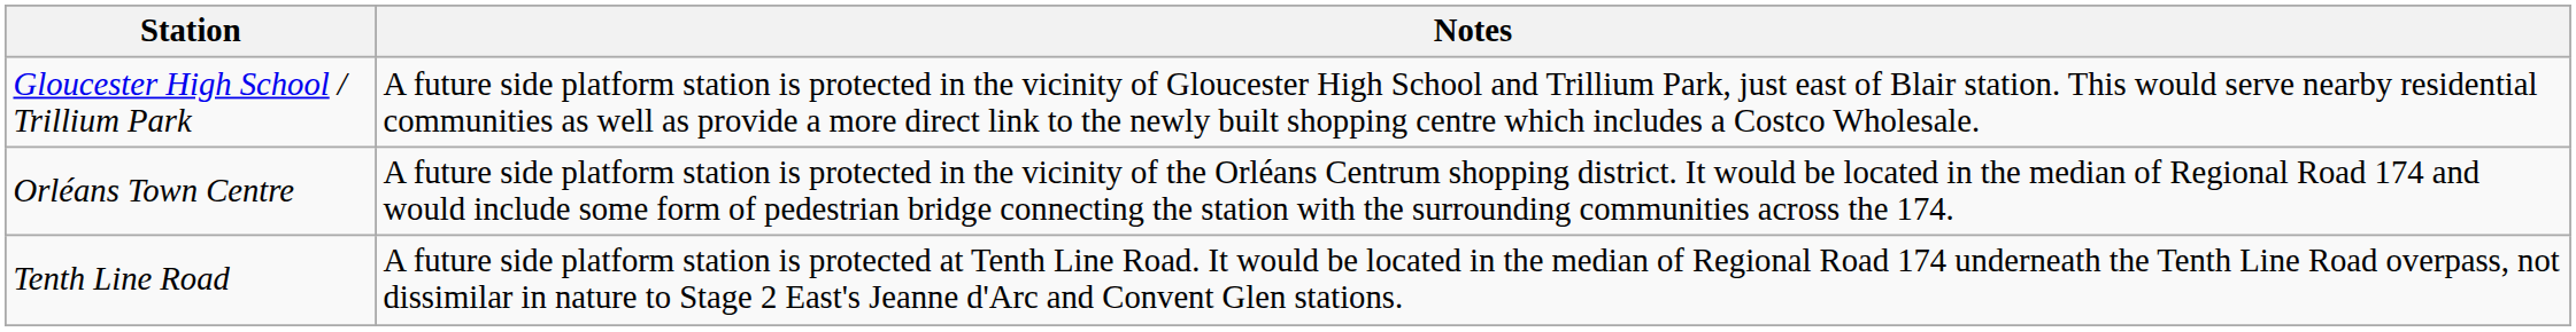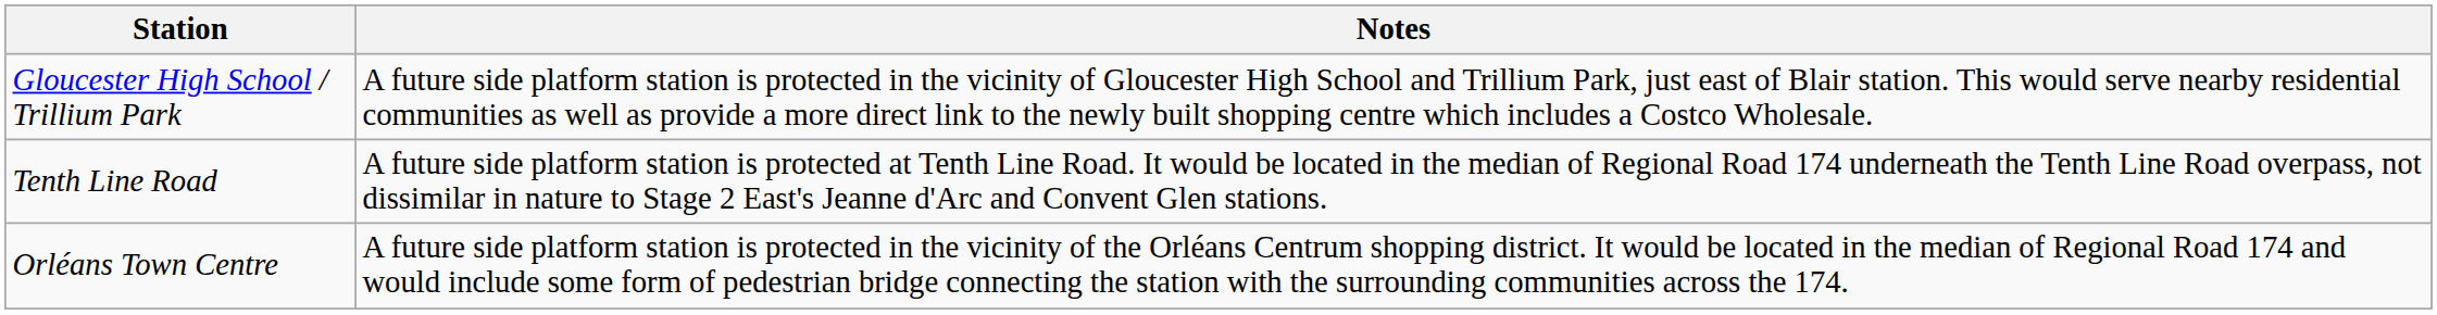rows swapped: Orléans Town Centre <-> Tenth Line Road
